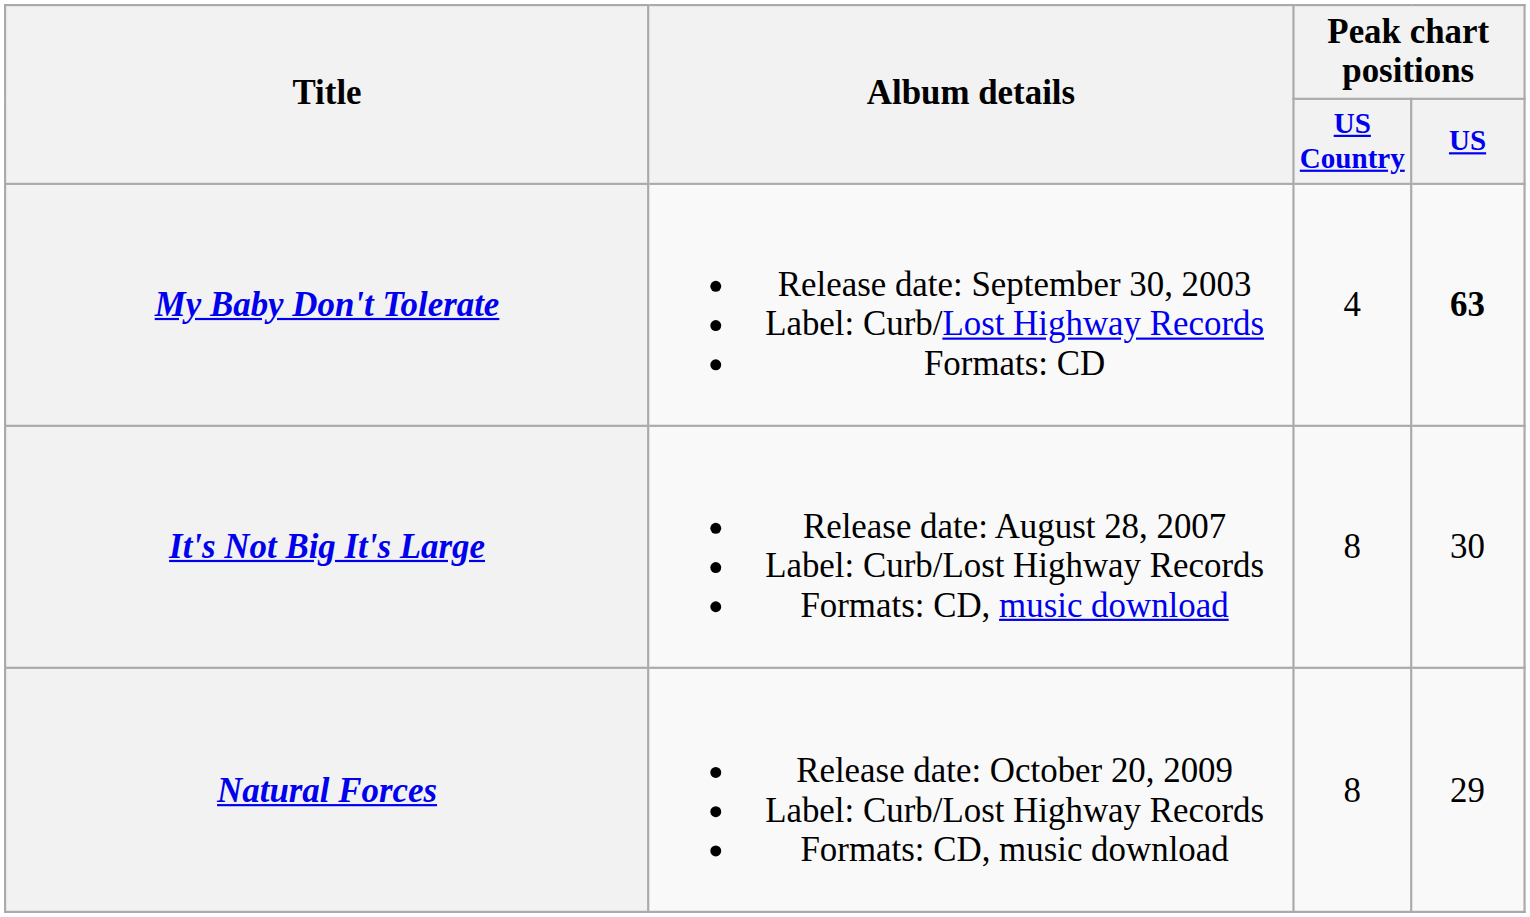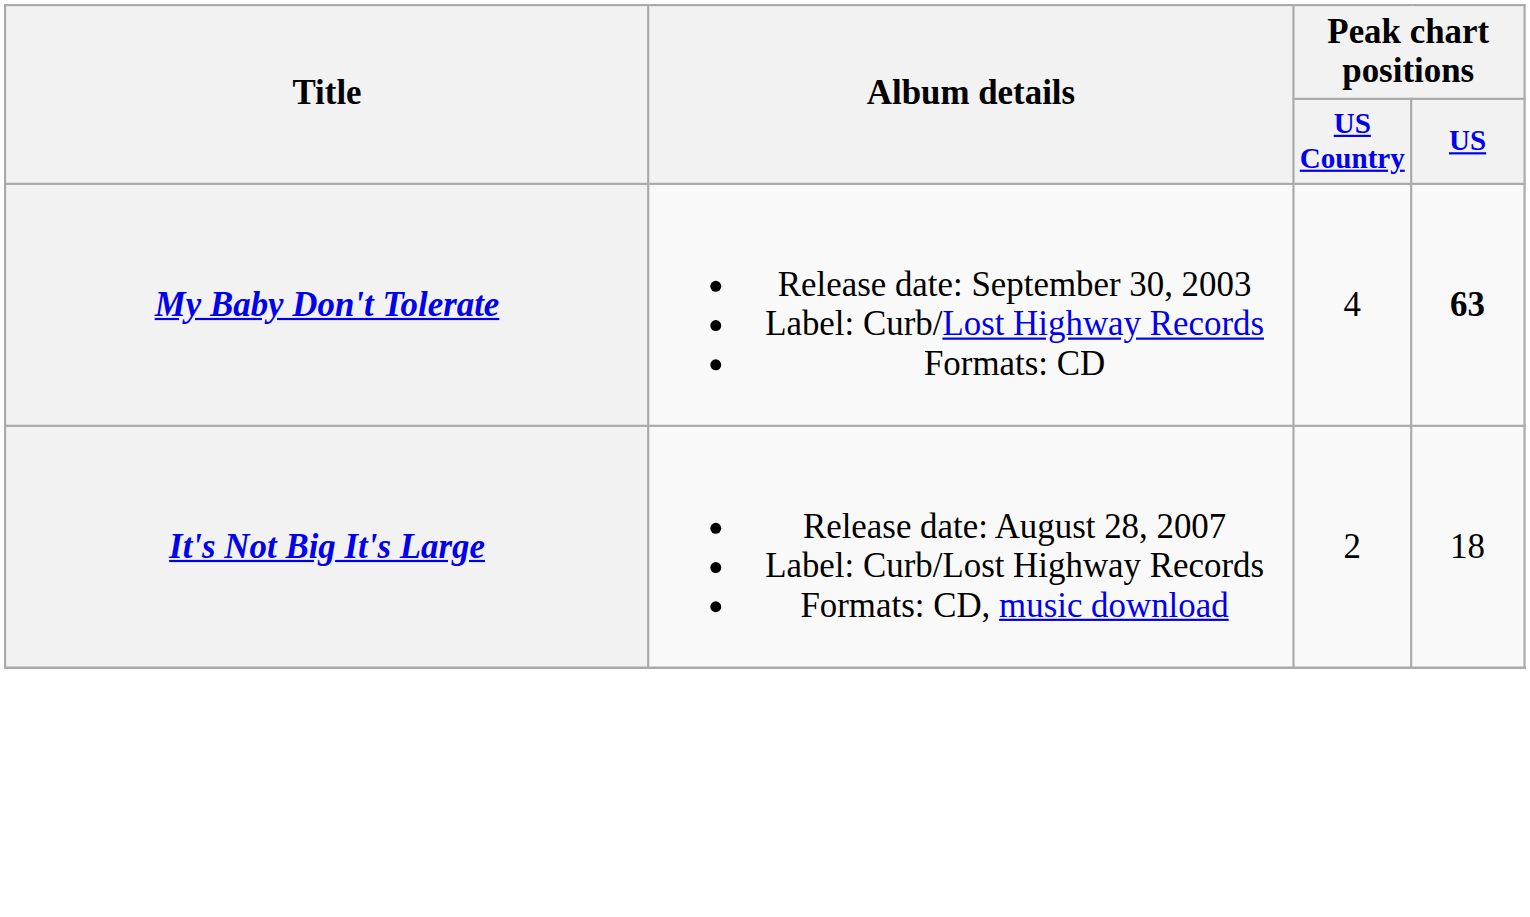It's Not Big It's Large | Peak chart positions / US Country: 8 -> 2
It's Not Big It's Large | Peak chart positions / US: 30 -> 18
- row: Natural Forces | Release date: October 20, 2009 Label: Curb/Lost Highway Records Formats: CD, music download | 8 | 29
